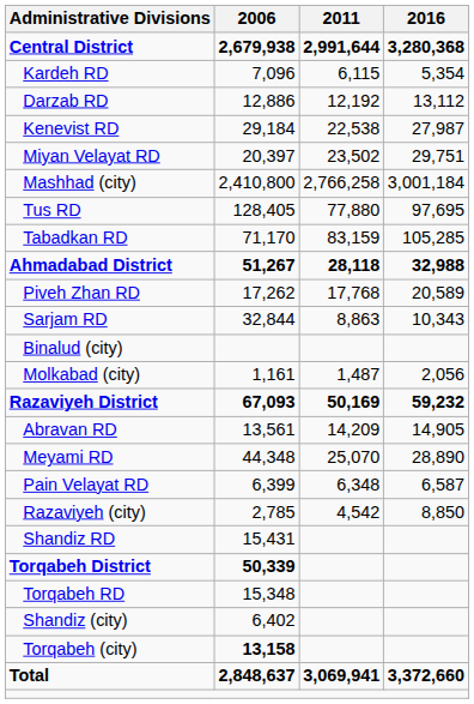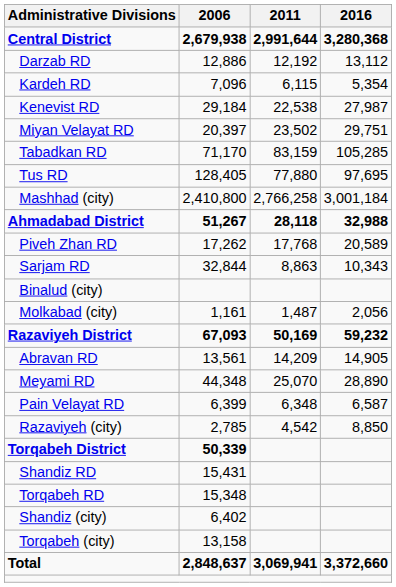rows swapped: Darzab RD <-> Kardeh RD
rows swapped: Tabadkan RD <-> Mashhad (city)
rows swapped: Torqabeh District <-> Shandiz RD
Torqabeh (city) | 2006: bold -> normal
